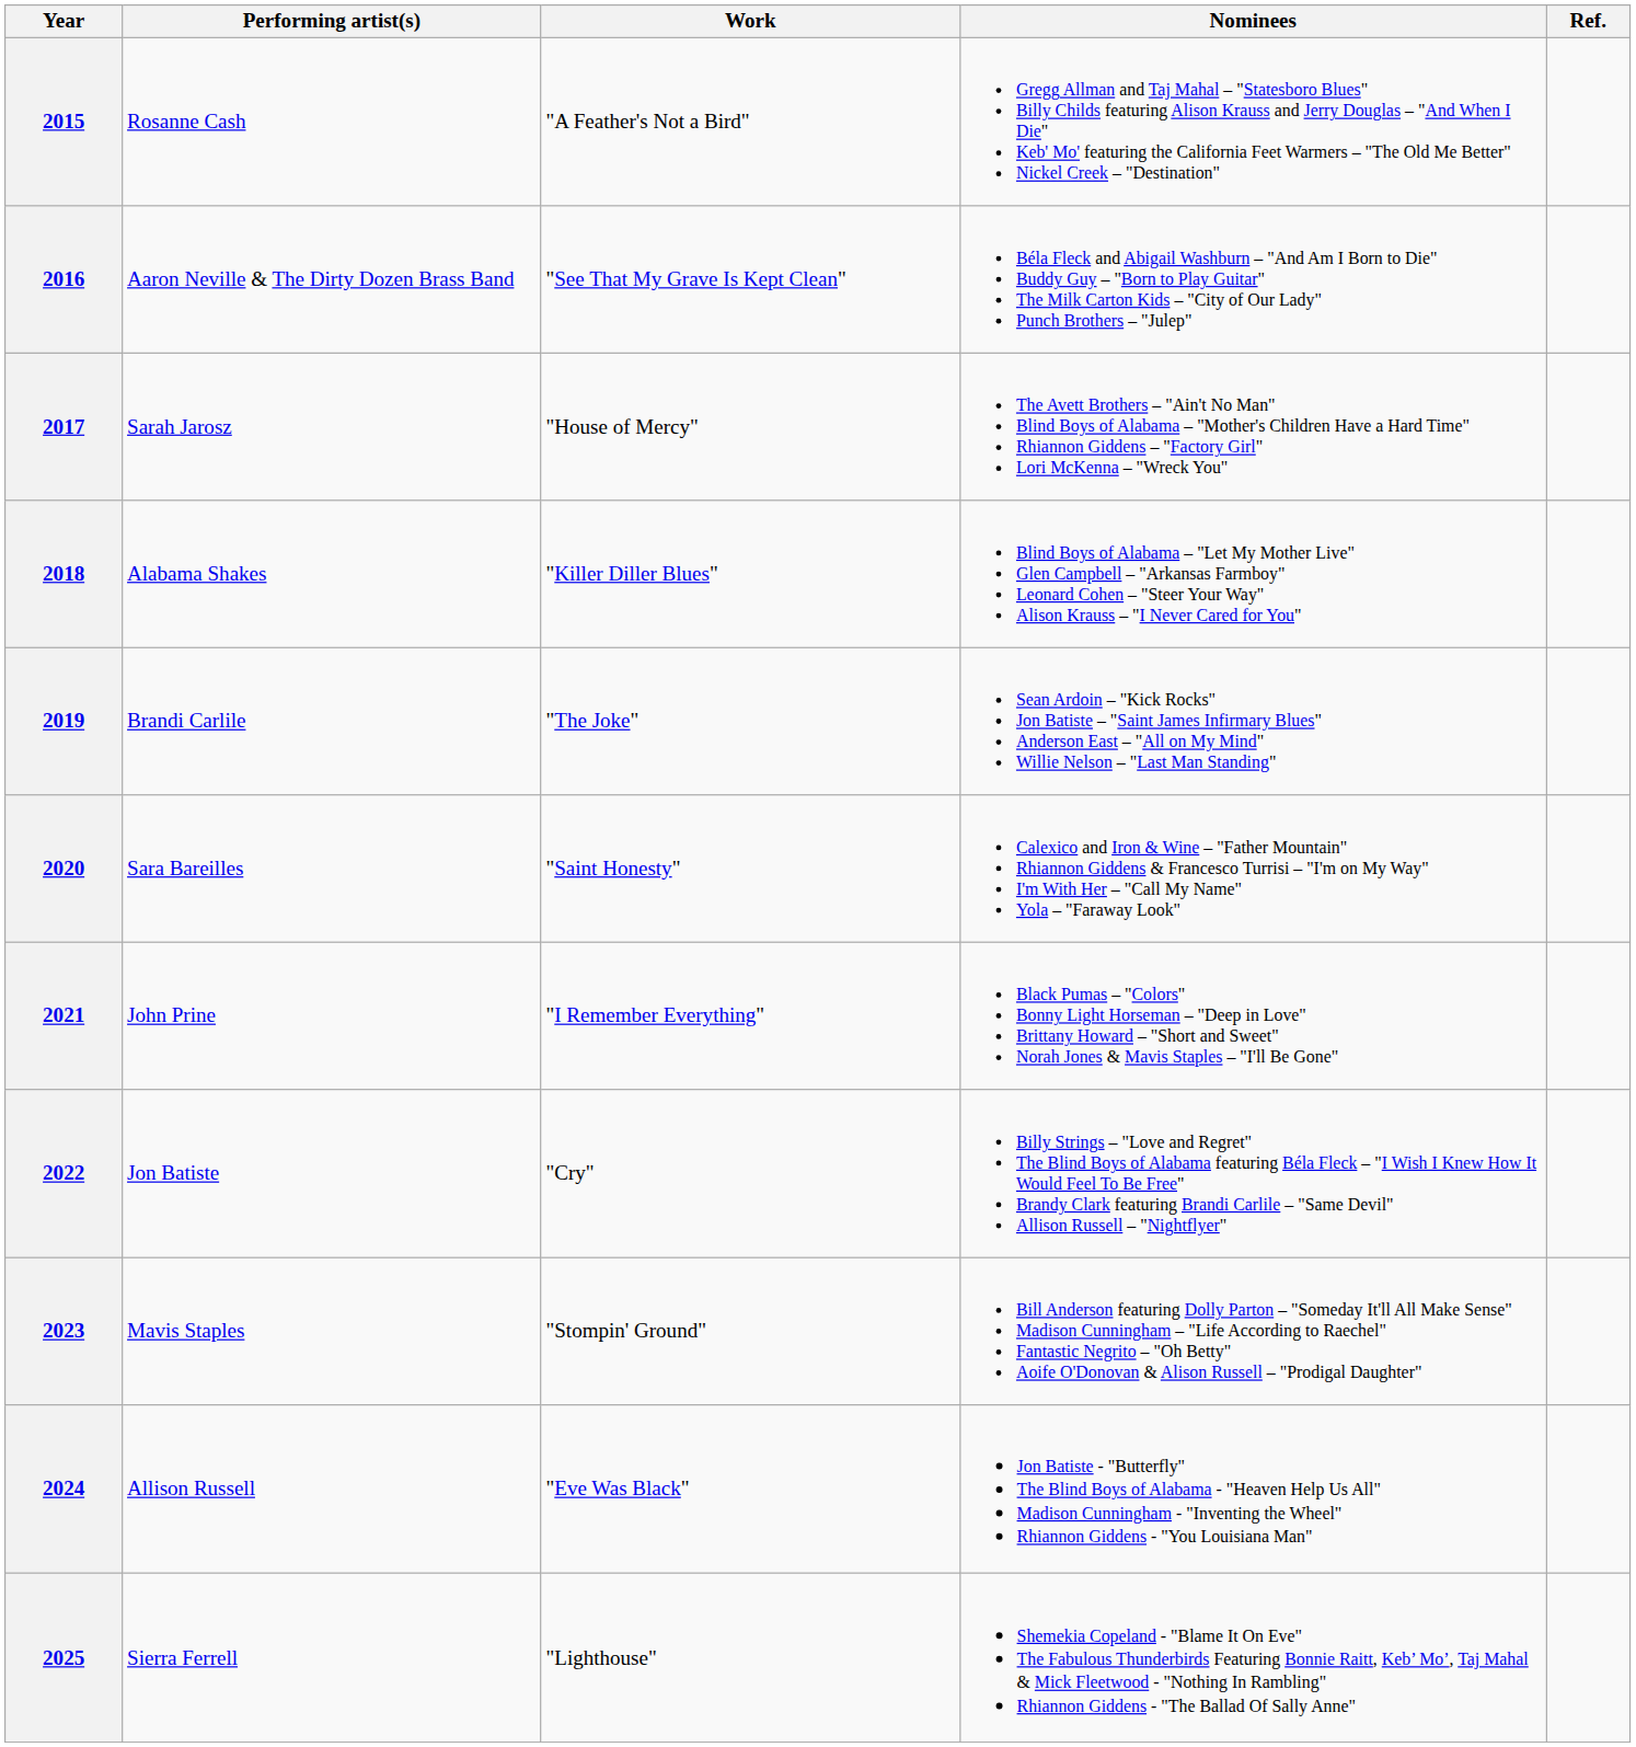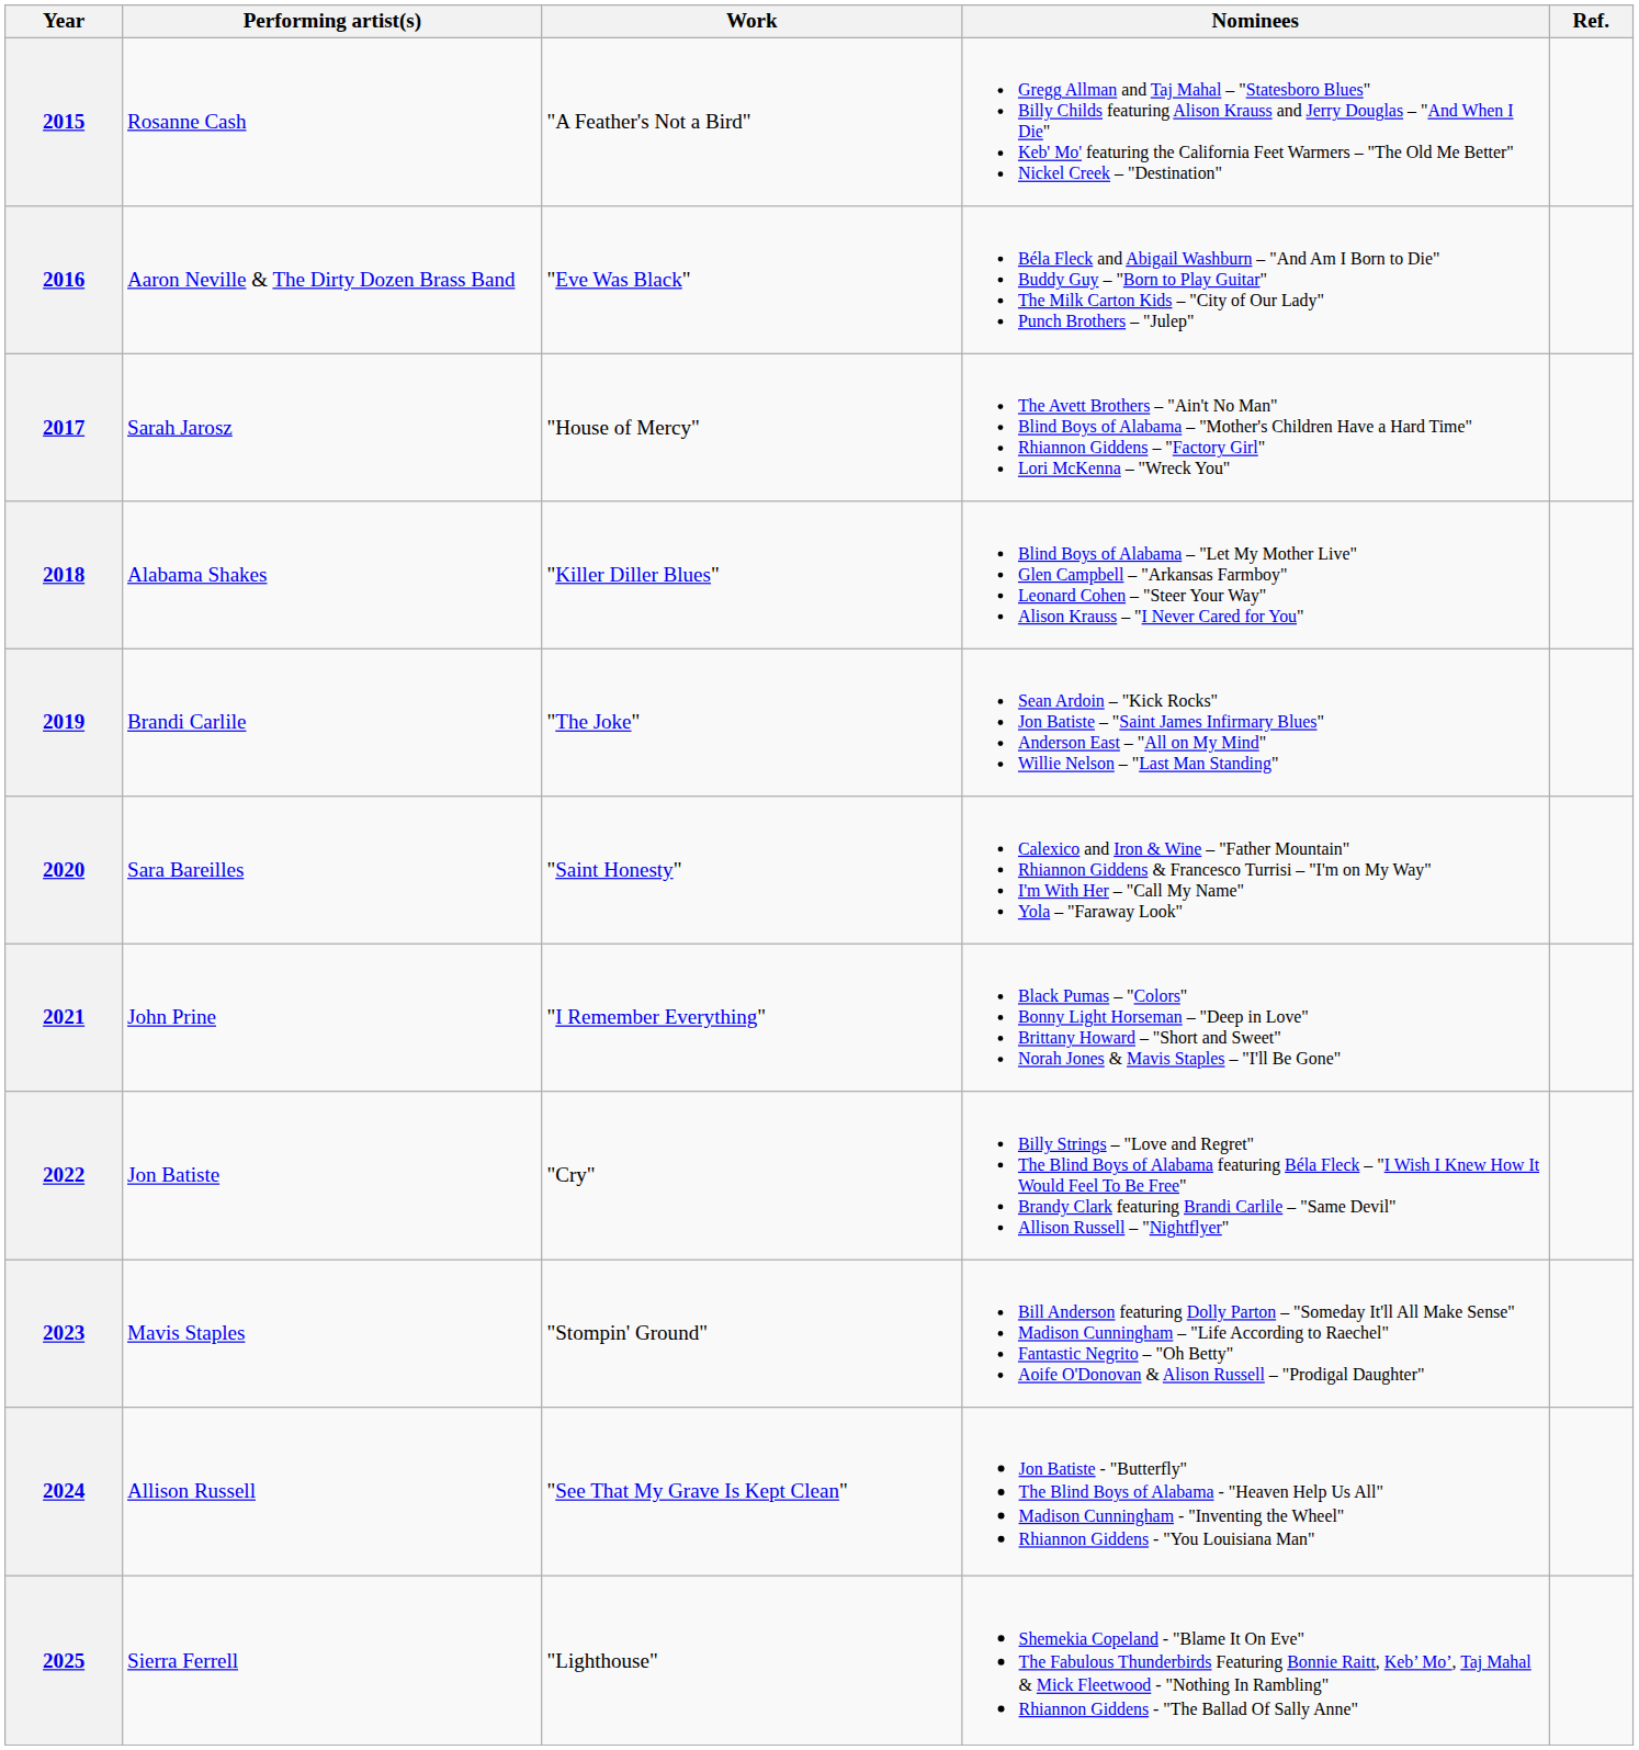2016 | Work: "See That My Grave Is Kept Clean" -> "Eve Was Black"
2024 | Work: "Eve Was Black" -> "See That My Grave Is Kept Clean"
